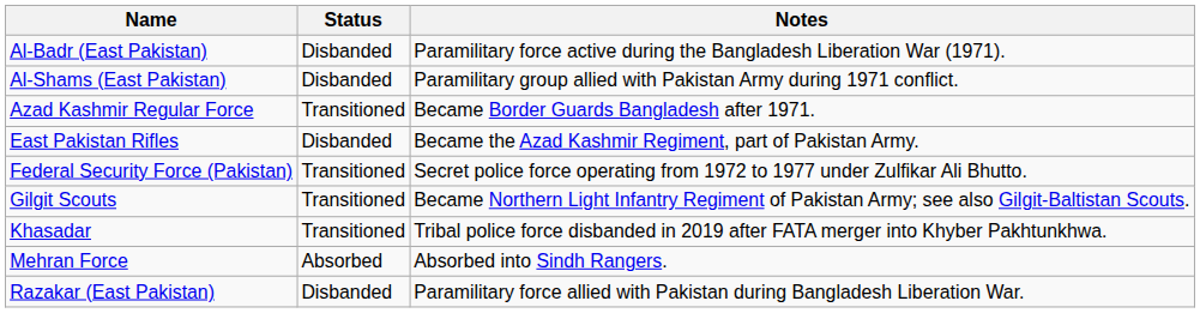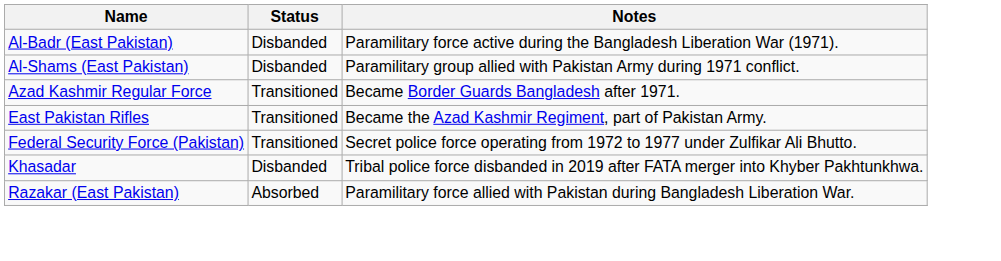East Pakistan Rifles | Status: Disbanded -> Transitioned
- row: Gilgit Scouts | Transitioned | Became Northern Light Infantry Regiment of Pakistan Army; see also Gilgit-Baltistan Scouts.
Khasadar | Status: Transitioned -> Disbanded
- row: Mehran Force | Absorbed | Absorbed into Sindh Rangers.
Razakar (East Pakistan) | Status: Disbanded -> Absorbed
